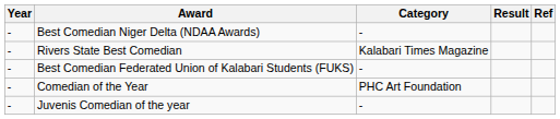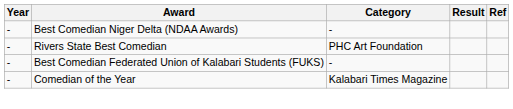Rivers State Best Comedian | Category: Kalabari Times Magazine -> PHC Art Foundation
Comedian of the Year | Category: PHC Art Foundation -> Kalabari Times Magazine
- row: - | Juvenis Comedian of the year | -
